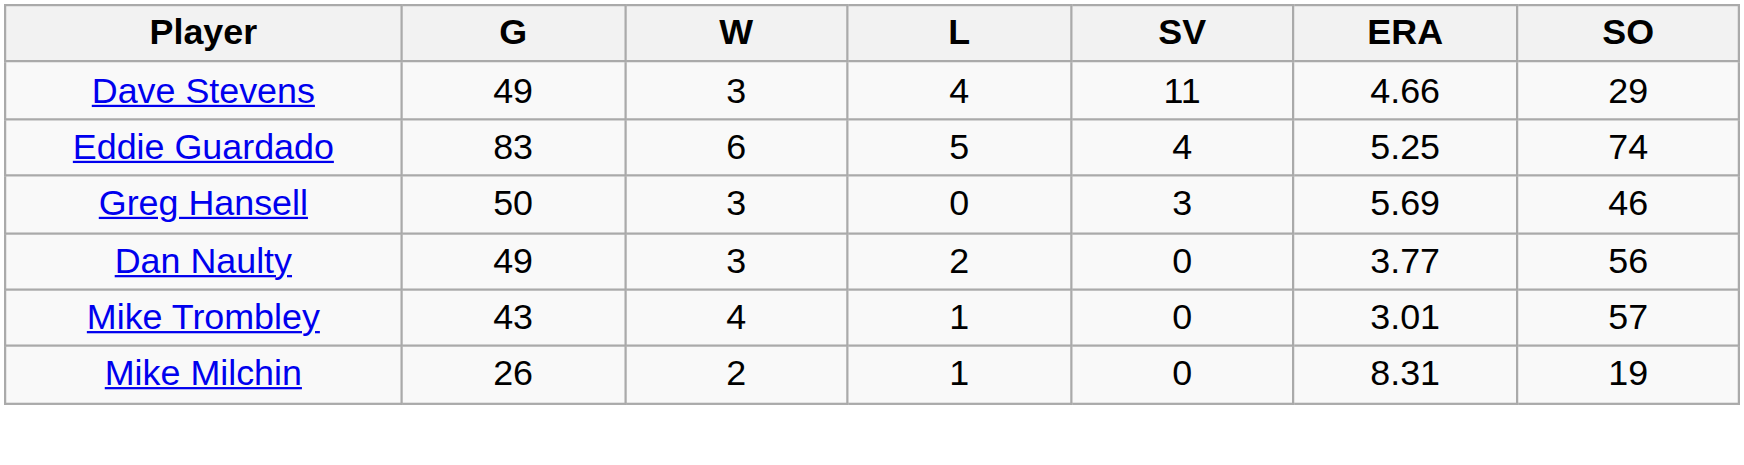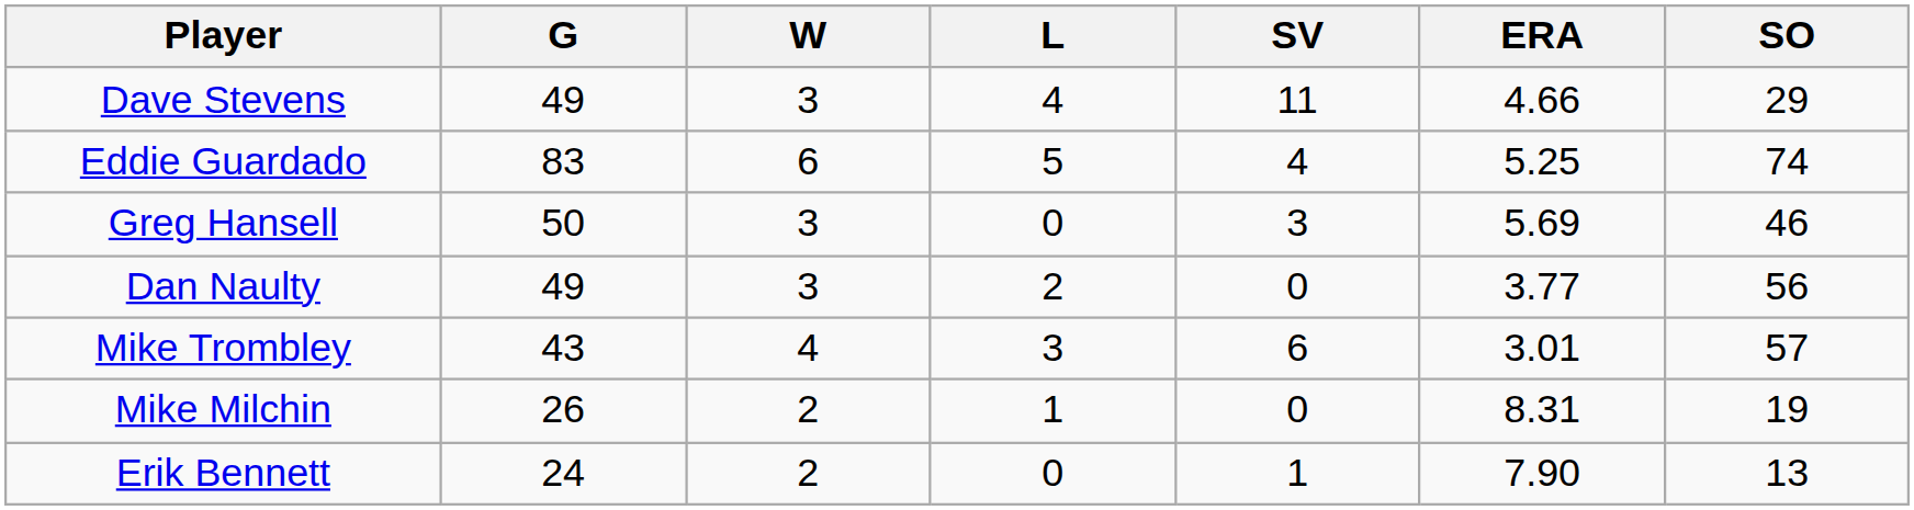Mike Trombley | L: 1 -> 3
Mike Trombley | SV: 0 -> 6
+ row: Erik Bennett | 24 | 2 | 0 | 1 | 7.90 | 13
